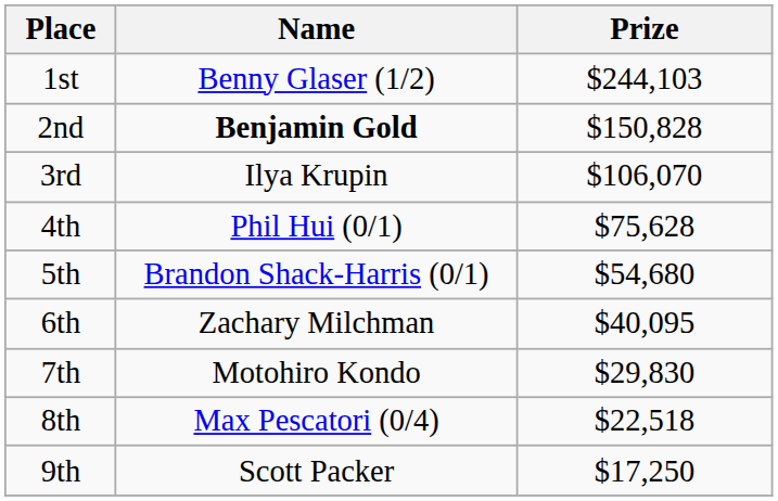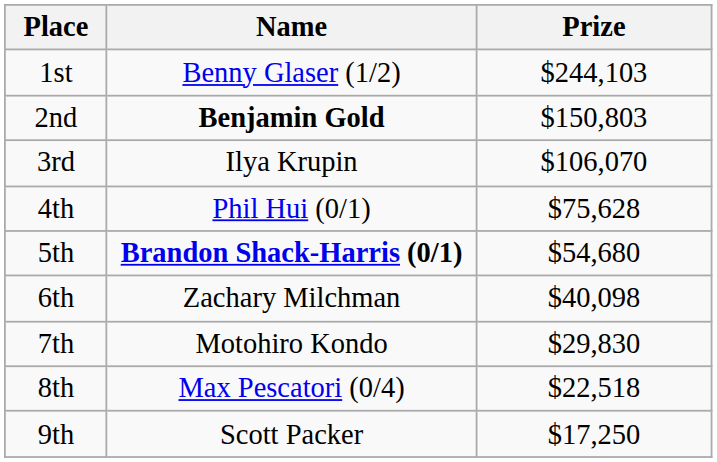2nd | Prize: $150,828 -> $150,803
5th | Name: normal -> bold
6th | Prize: $40,095 -> $40,098
